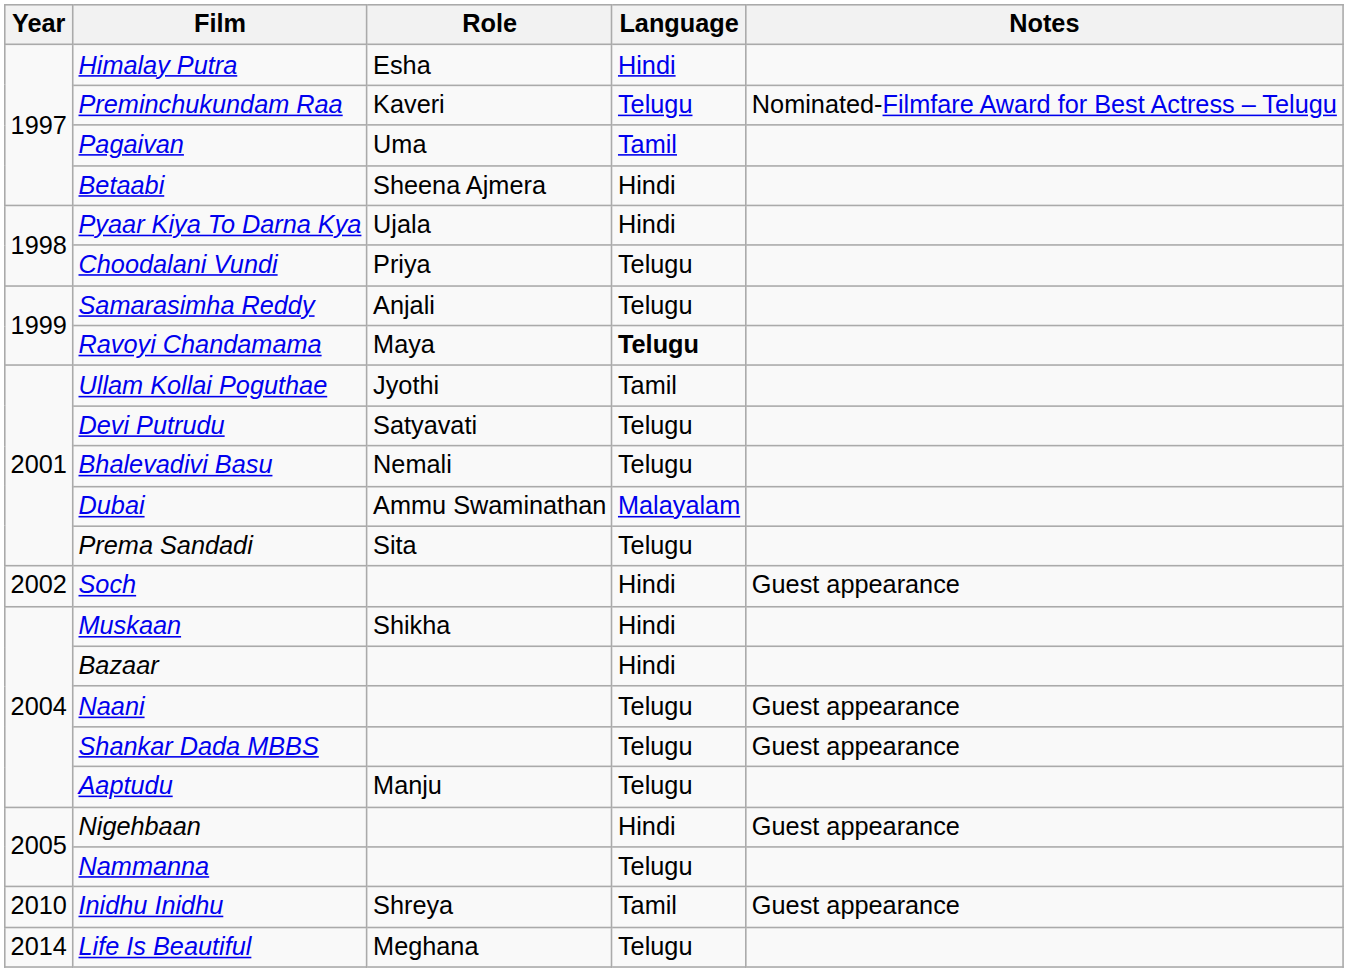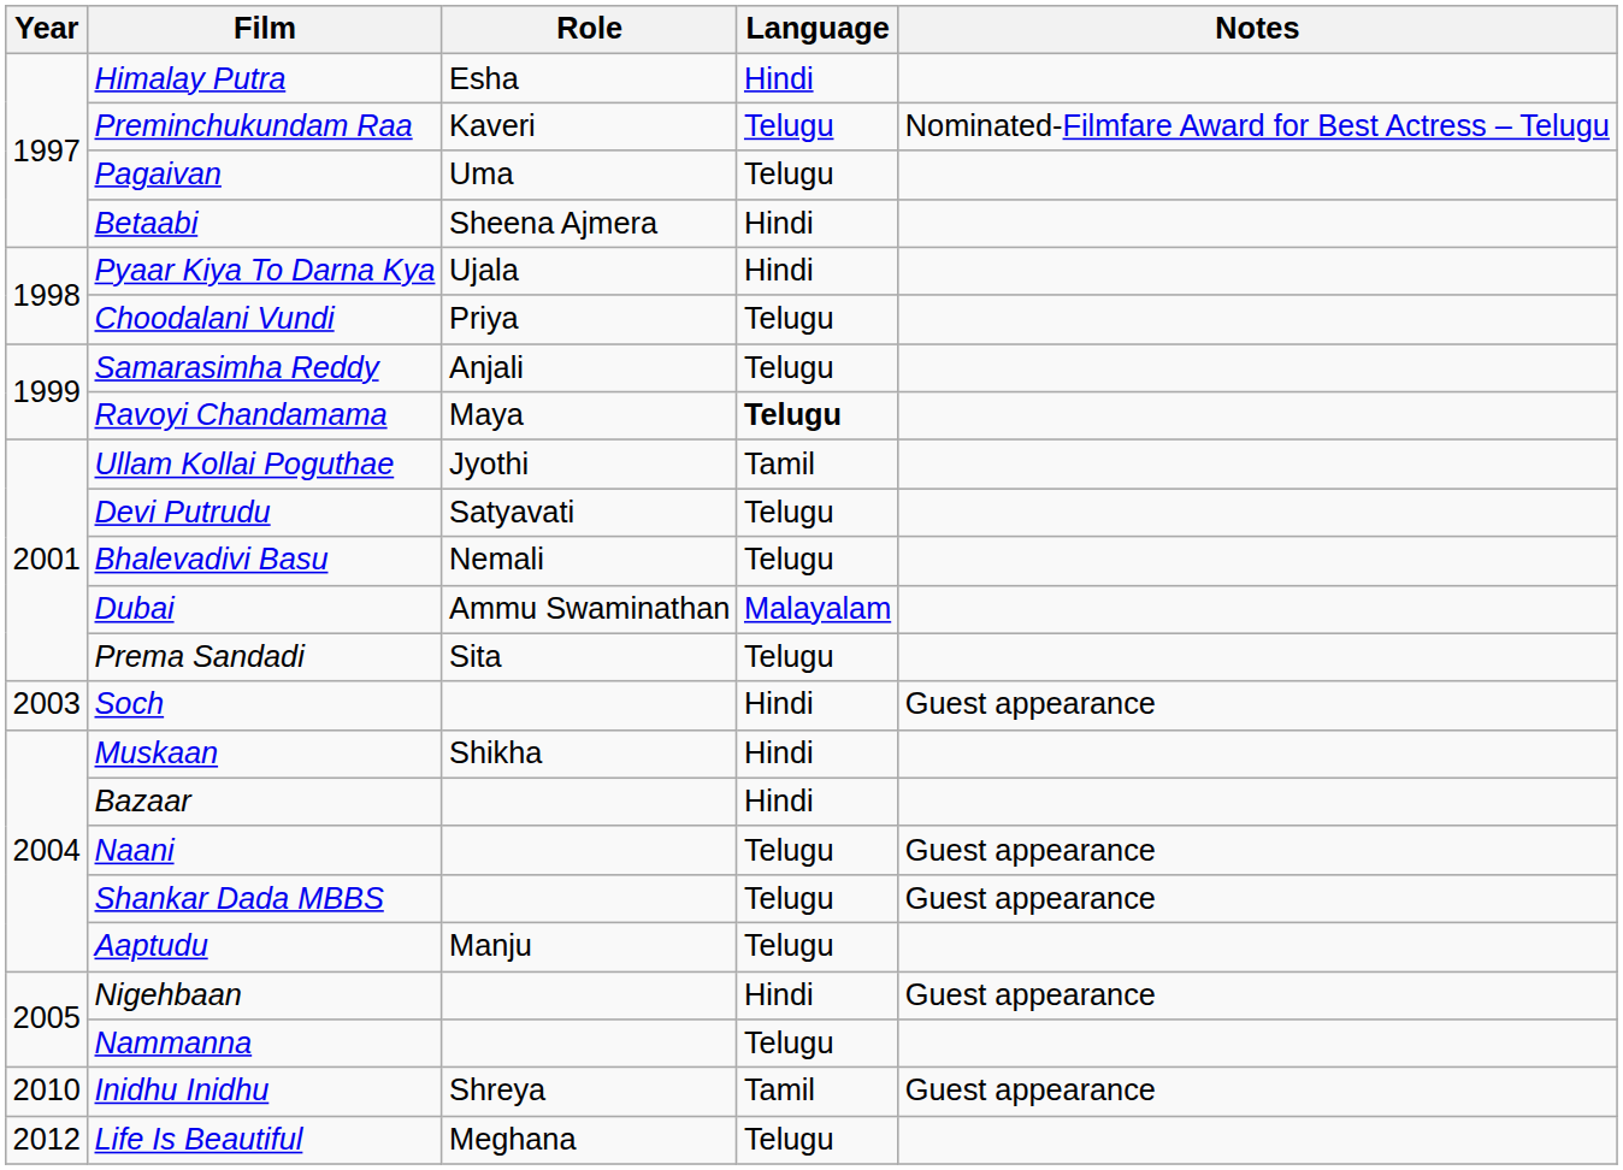Pagaivan | Language: Tamil -> Telugu
Soch | Year: 2002 -> 2003
Life Is Beautiful | Year: 2014 -> 2012
